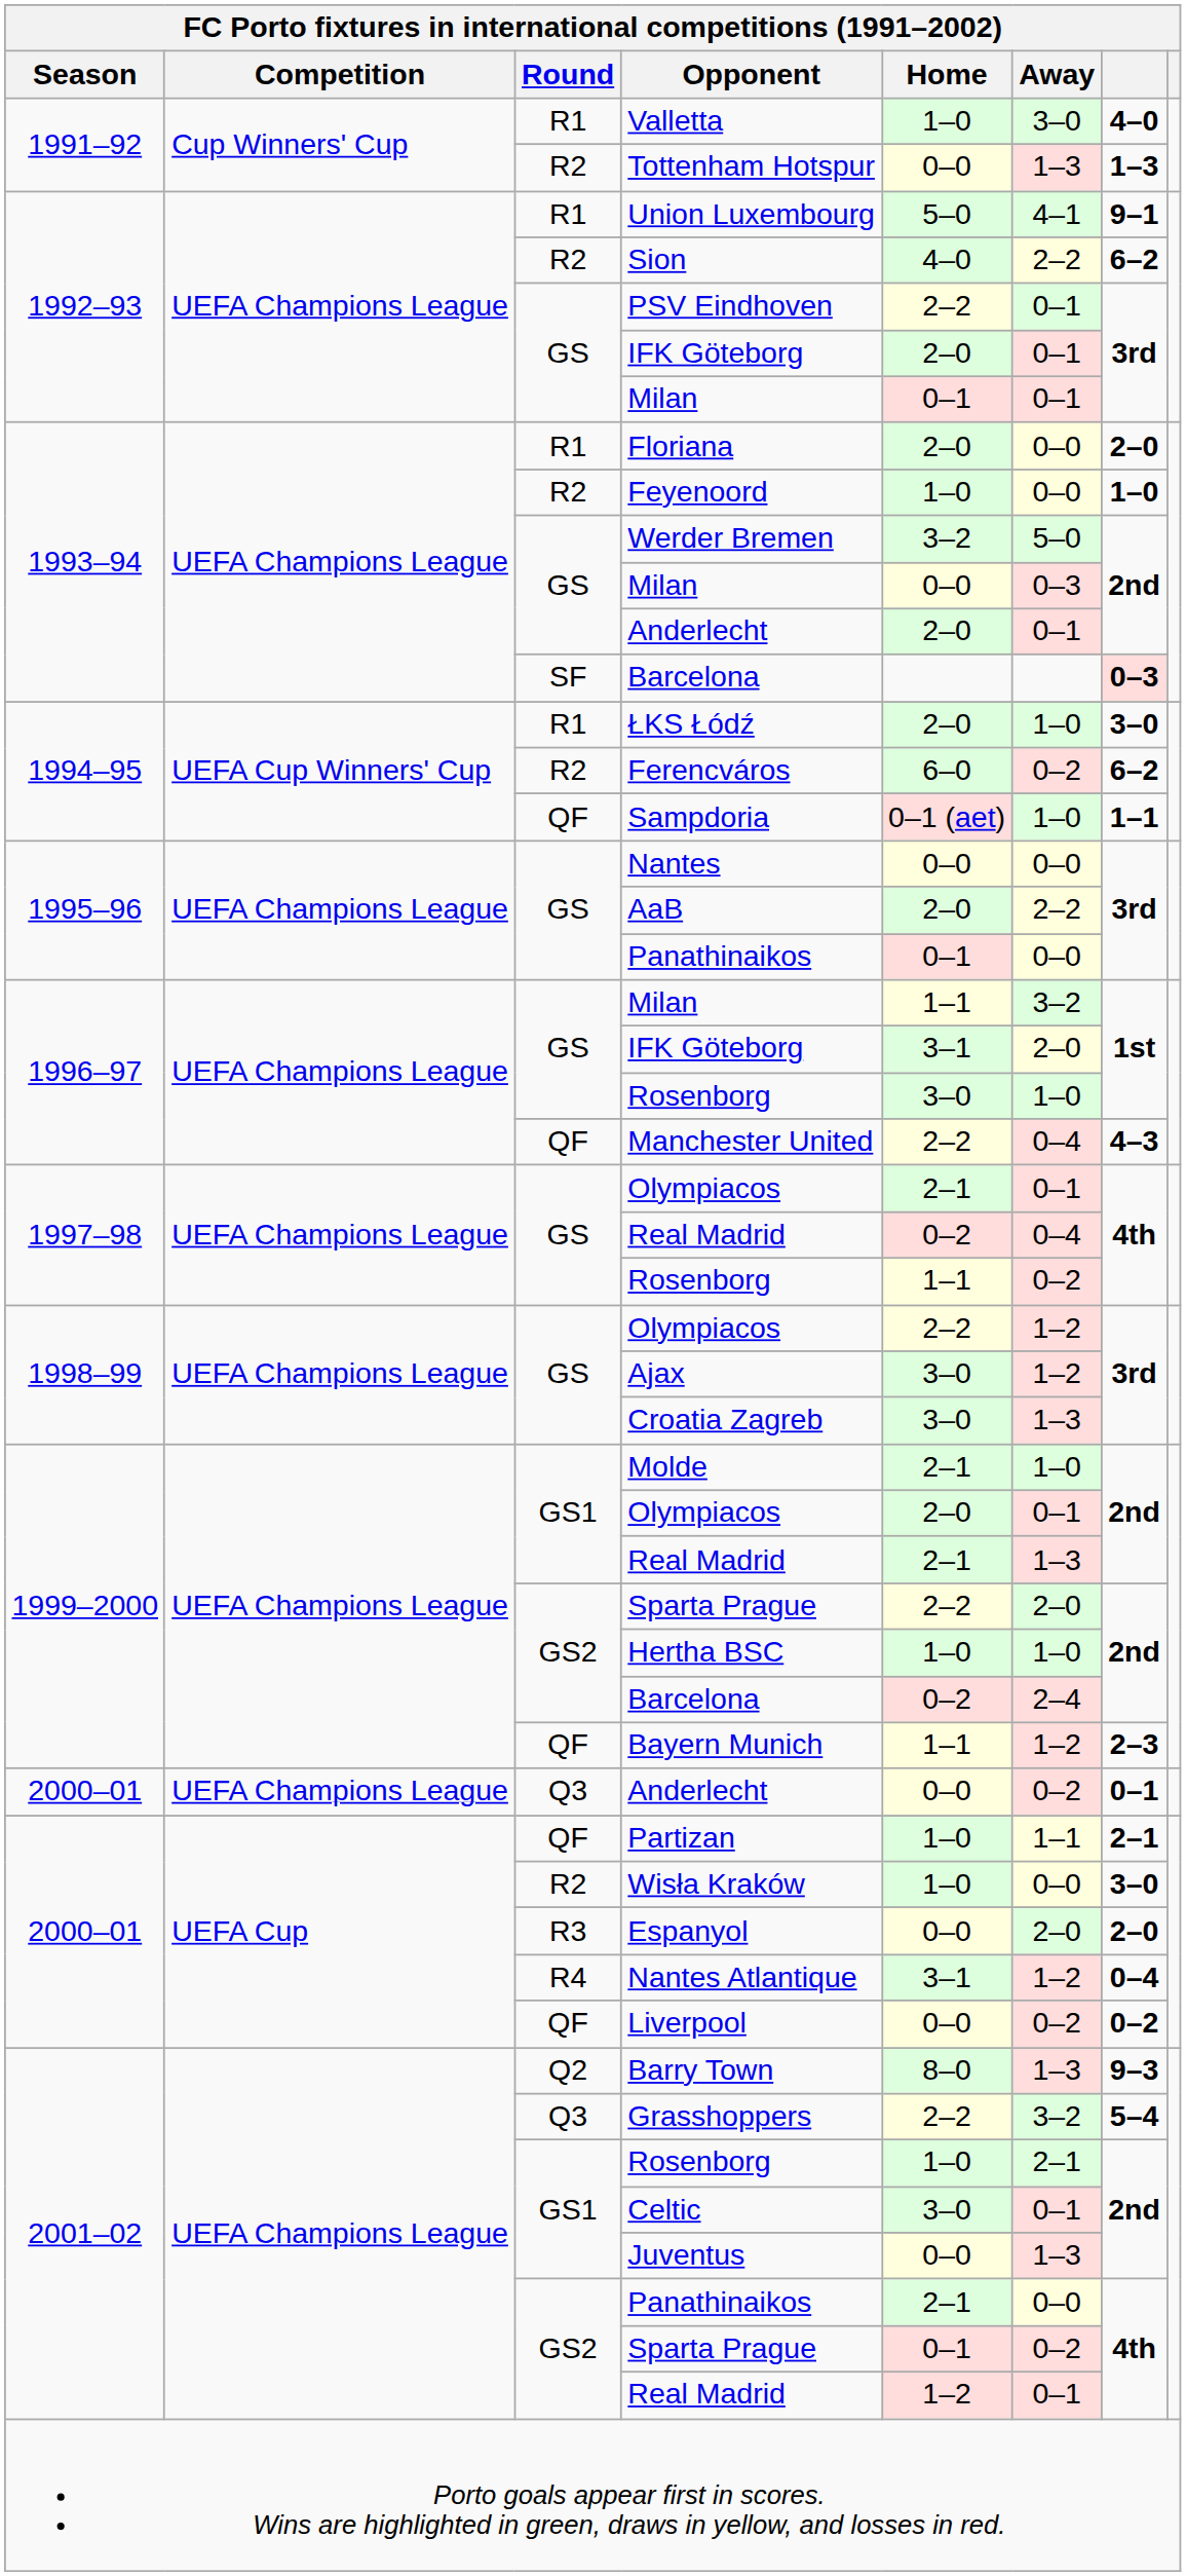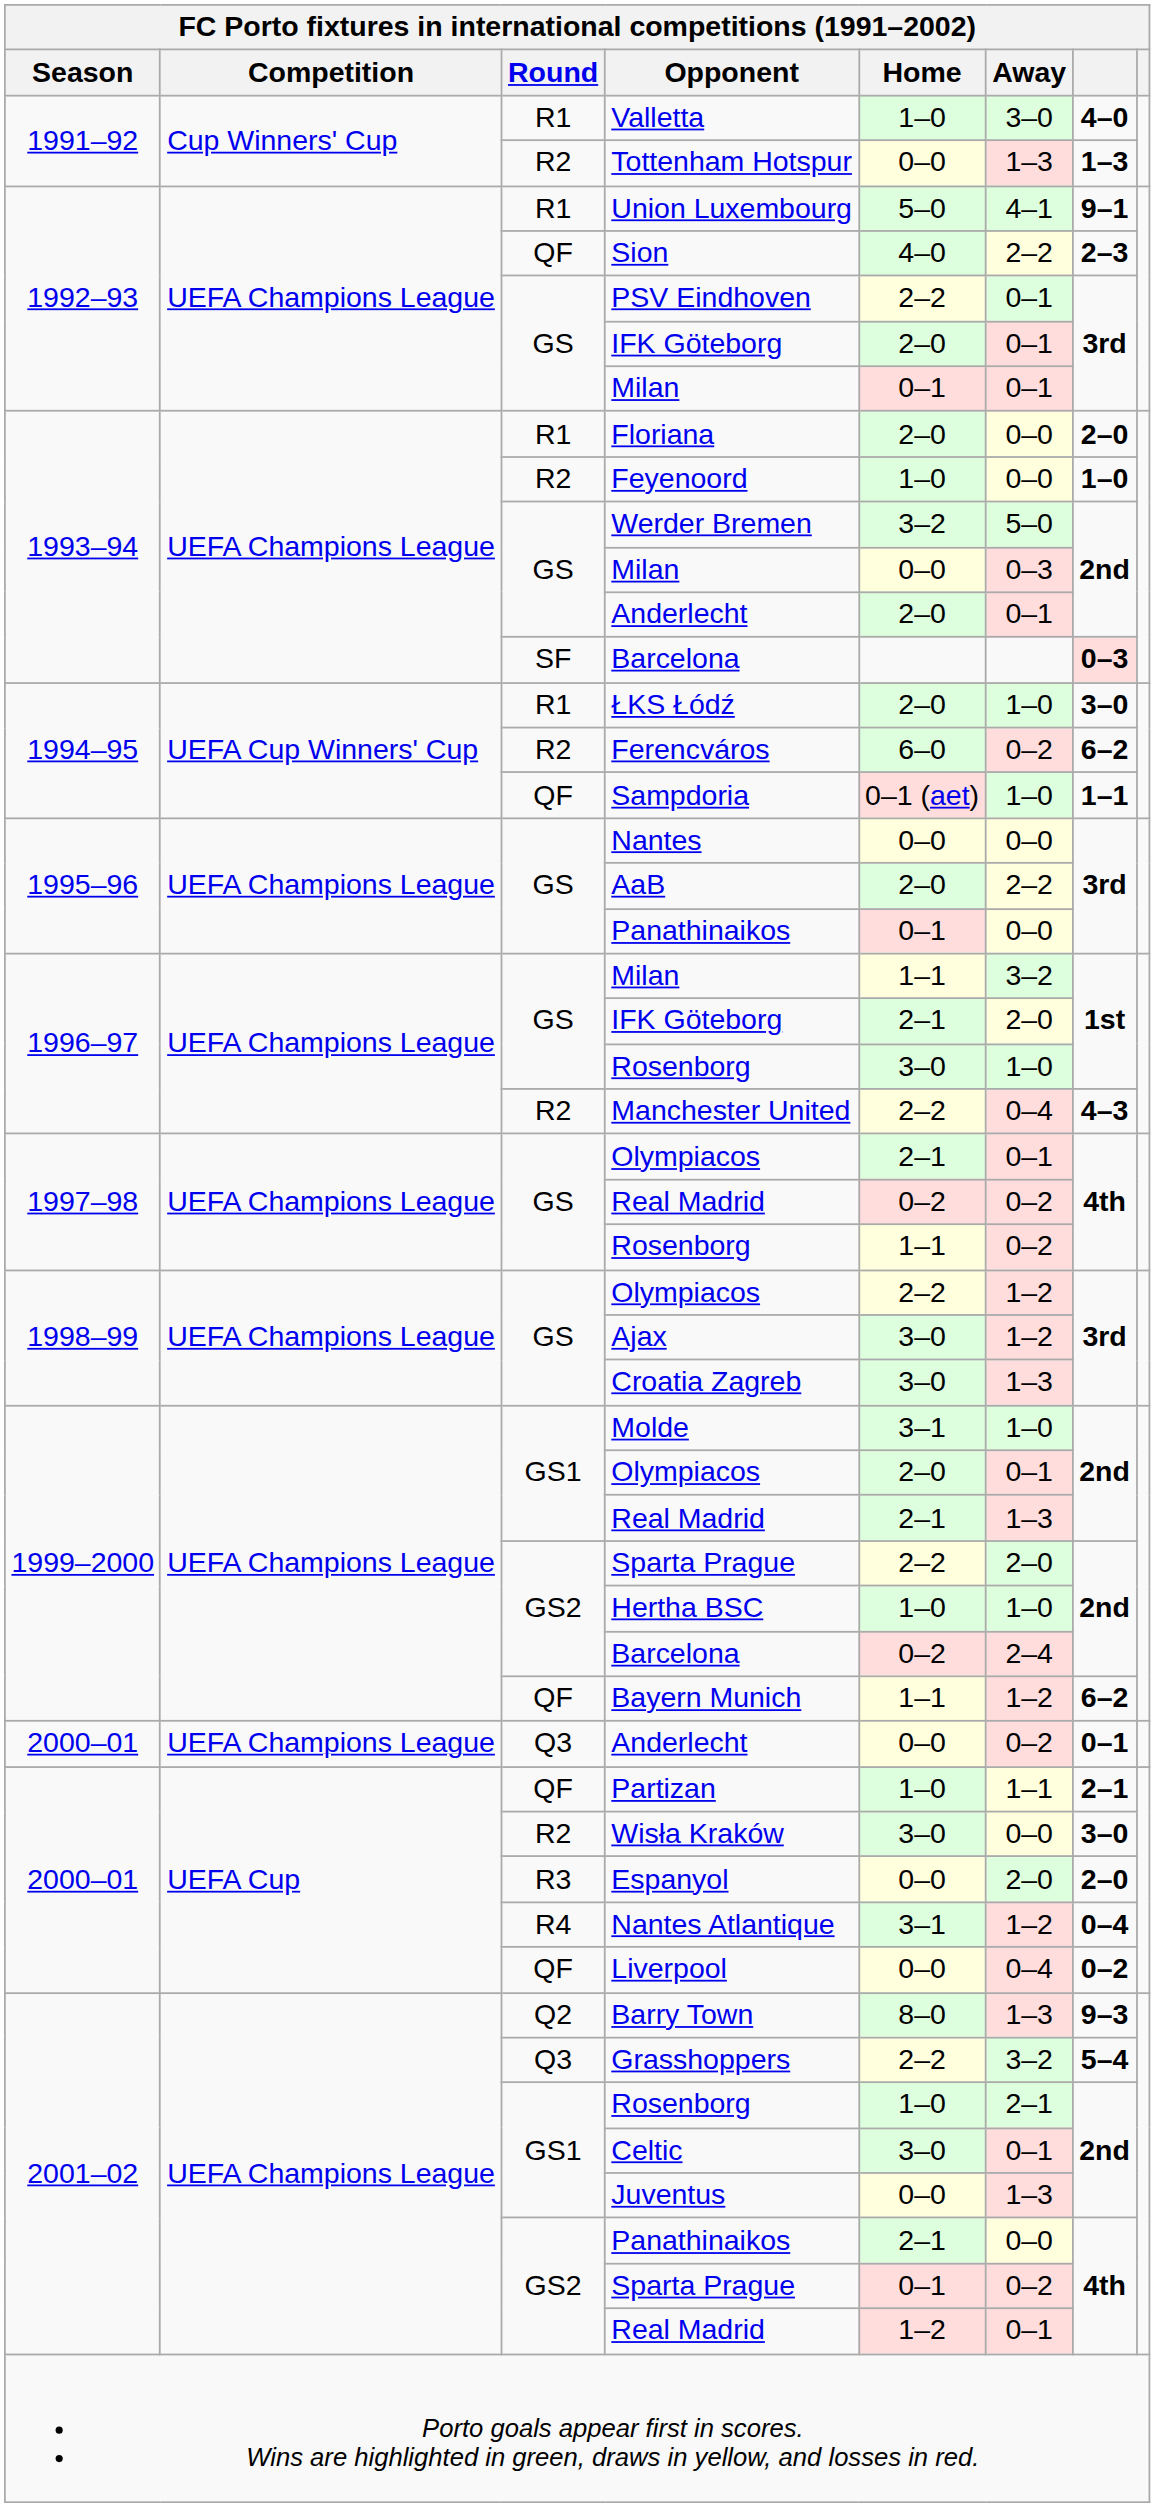Sion | Round: R2 -> QF
Sion | column 7: 6–2 -> 2–3
1996–97 / IFK Göteborg | Home: 3–1 -> 2–1
Manchester United | Round: QF -> R2
1997–98 / Real Madrid | Away: 0–4 -> 0–2
Molde | Home: 2–1 -> 3–1
Bayern Munich | column 7: 2–3 -> 6–2
Wisła Kraków | Home: 1–0 -> 3–0
Liverpool | Away: 0–2 -> 0–4
